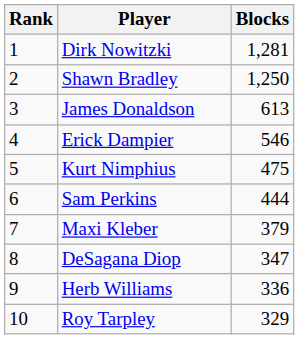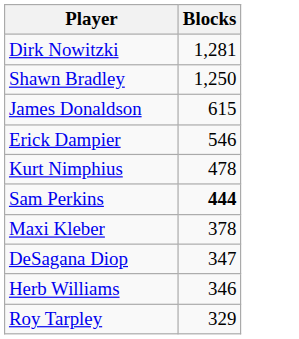- column: Rank | 1 | 2 | 3 | 4 | 5 | 6 | 7 | 8 | 9 | 10
James Donaldson | Blocks: 613 -> 615
Kurt Nimphius | Blocks: 475 -> 478
Sam Perkins | Blocks: normal -> bold
Maxi Kleber | Blocks: 379 -> 378
Herb Williams | Blocks: 336 -> 346
